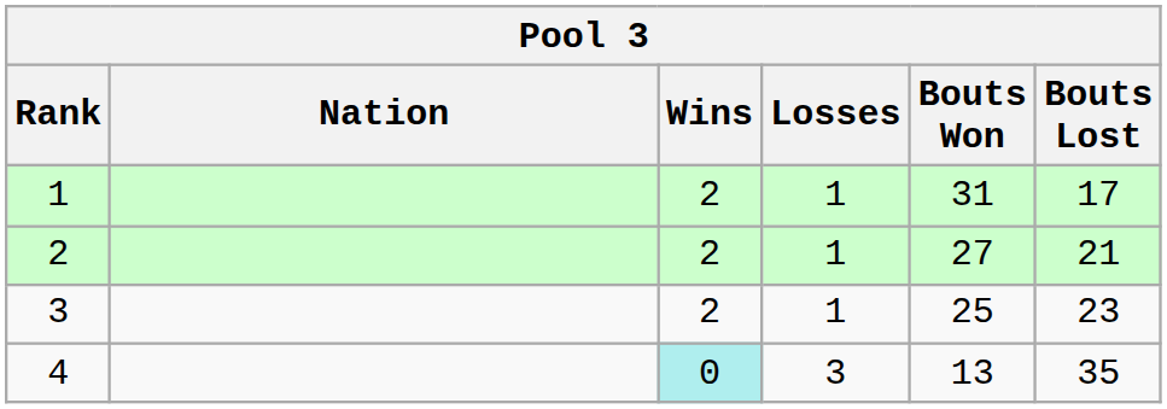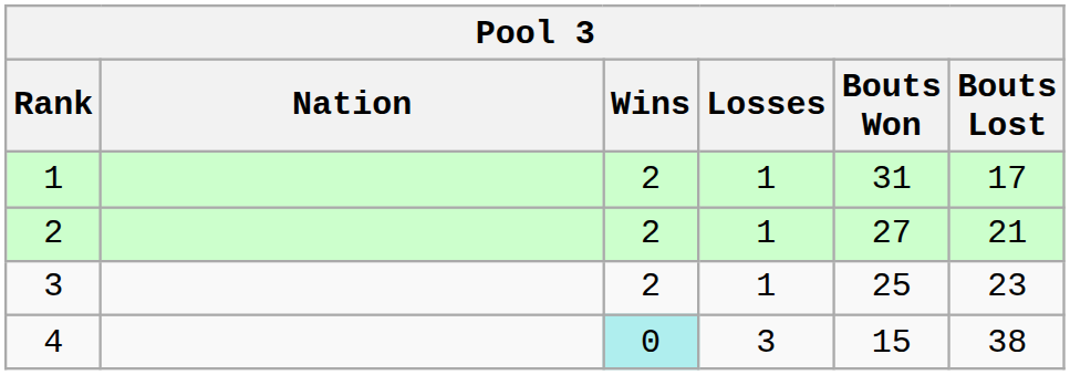4 | Bouts Won: 13 -> 15
4 | Bouts Lost: 35 -> 38
